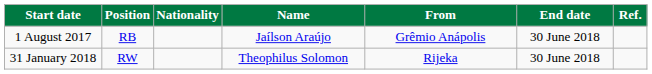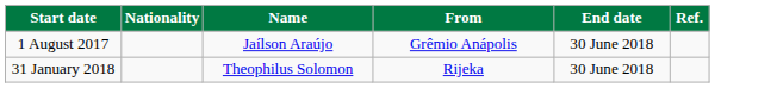- column: Position | RB | RW
